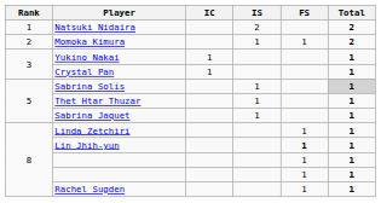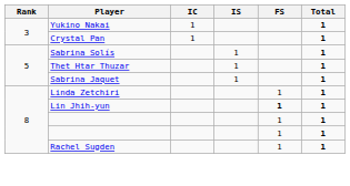- row: 1 | Natsuki Nidaira | 2 | 2
- row: 2 | Momoka Kimura | 1 | 1 | 2
Sabrina Solís | Total: lightgrey background -> no background
